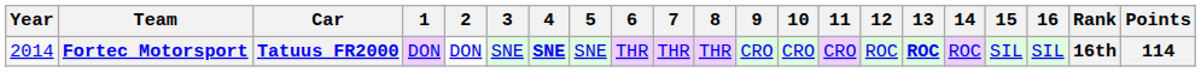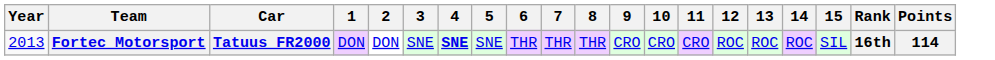- column: 16 | SIL
Fortec Motorsport | Year: 2014 -> 2013
Fortec Motorsport | 13: bold -> normal
